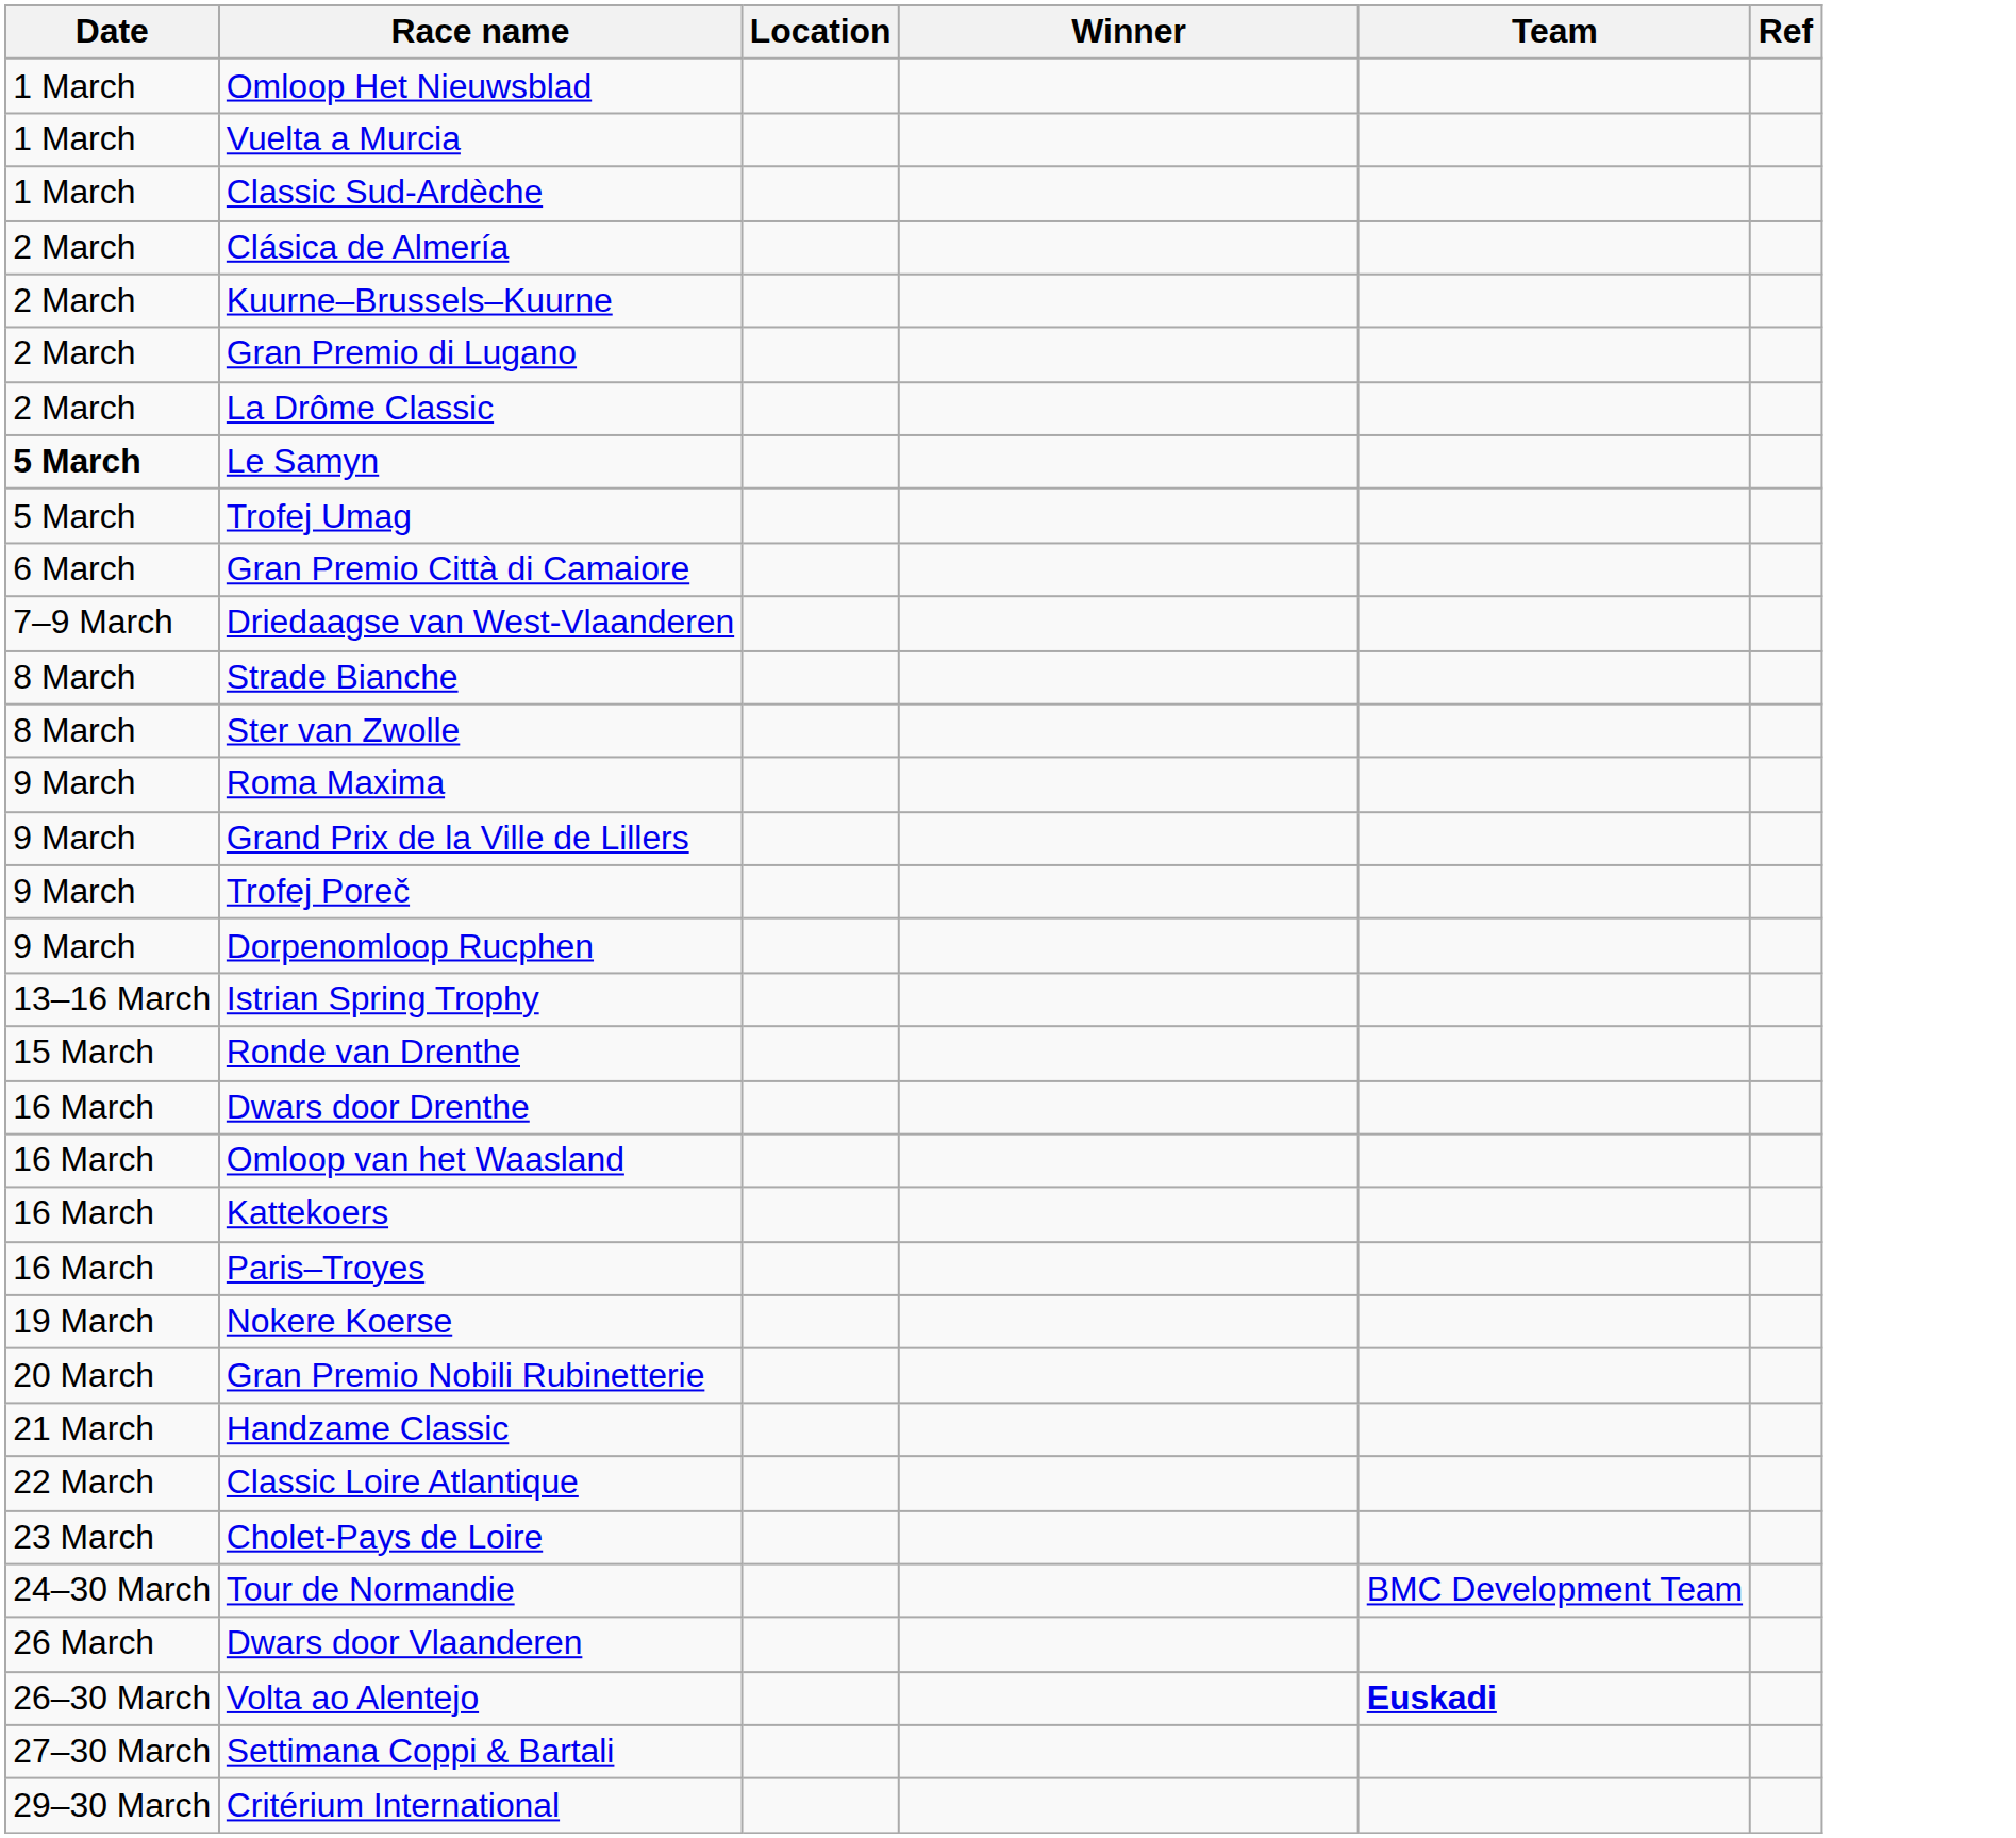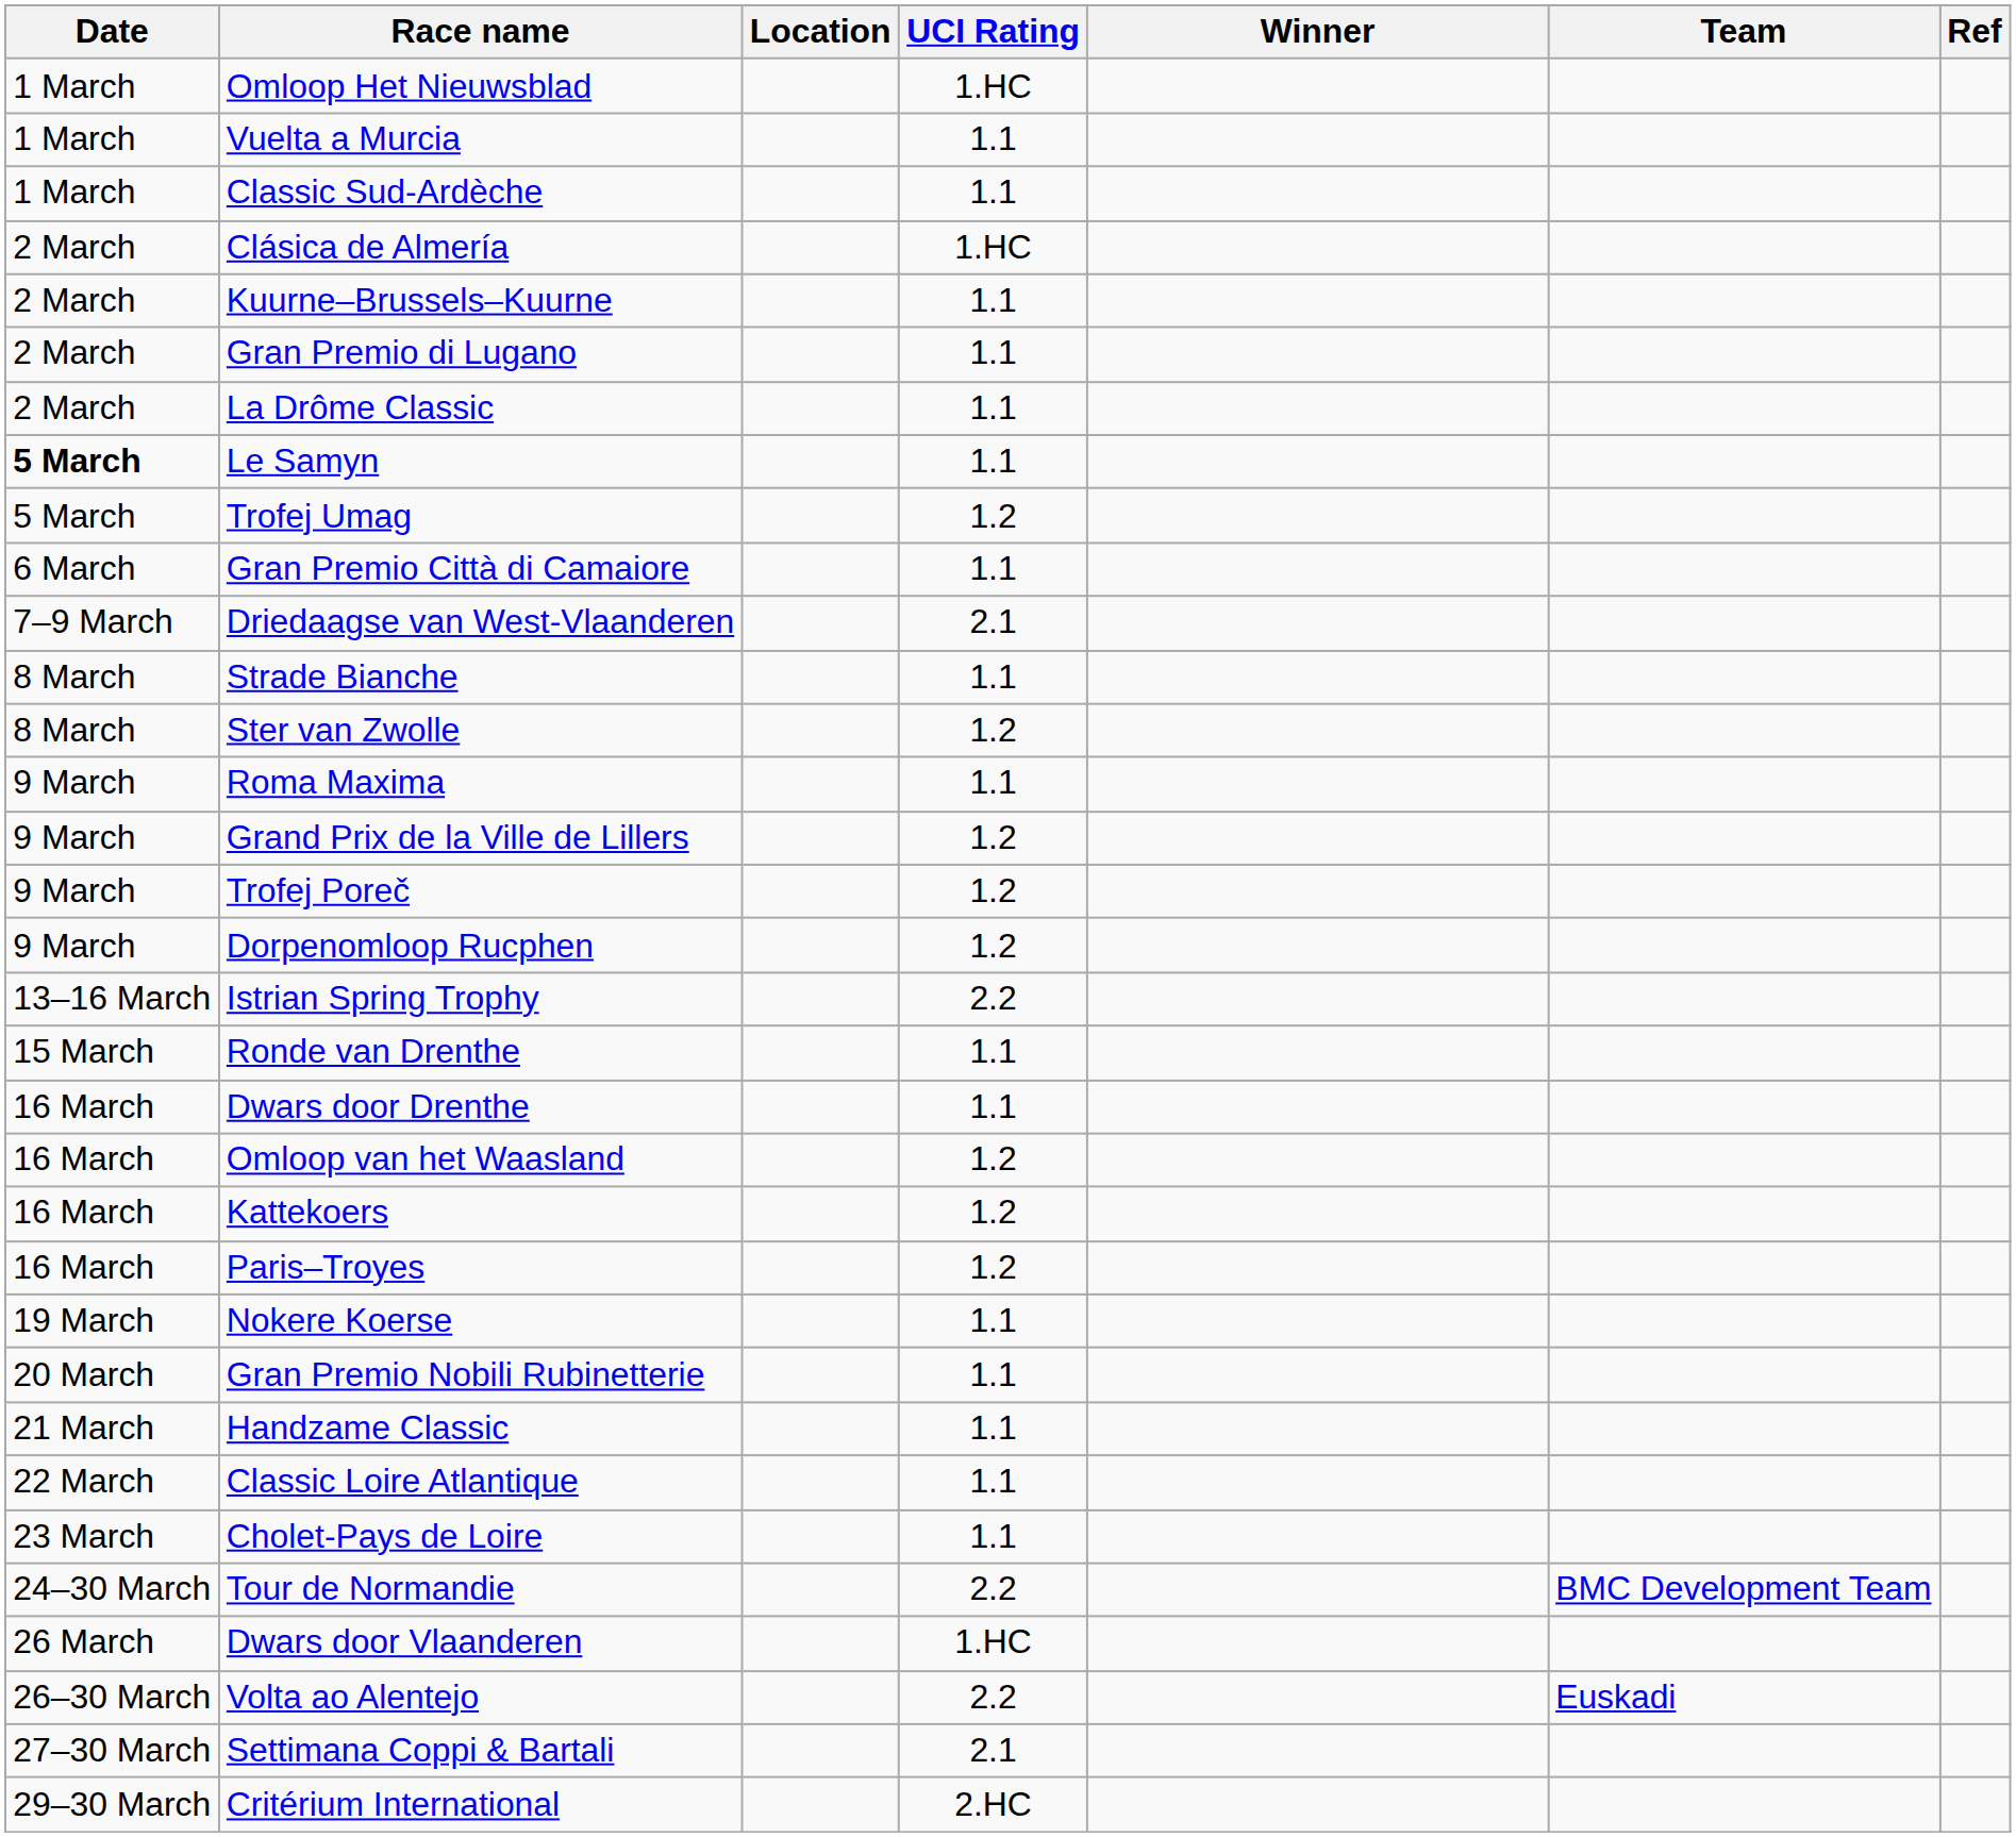+ column: UCI Rating | 1.HC | 1.1 | 1.1 | 1.HC | 1.1 | 1.1 | 1.1 | 1.1 | 1.2 | 1.1 | 2.1 | 1.1 | 1.2 | 1.1 | 1.2 | 1.2 | 1.2 | 2.2 | 1.1 | 1.1 | 1.2 | 1.2 | 1.2 | 1.1 | 1.1 | 1.1 | 1.1 | 1.1 | 2.2 | 1.HC | 2.2 | 2.1 | 2.HC
Volta ao Alentejo | Team: bold -> normal
